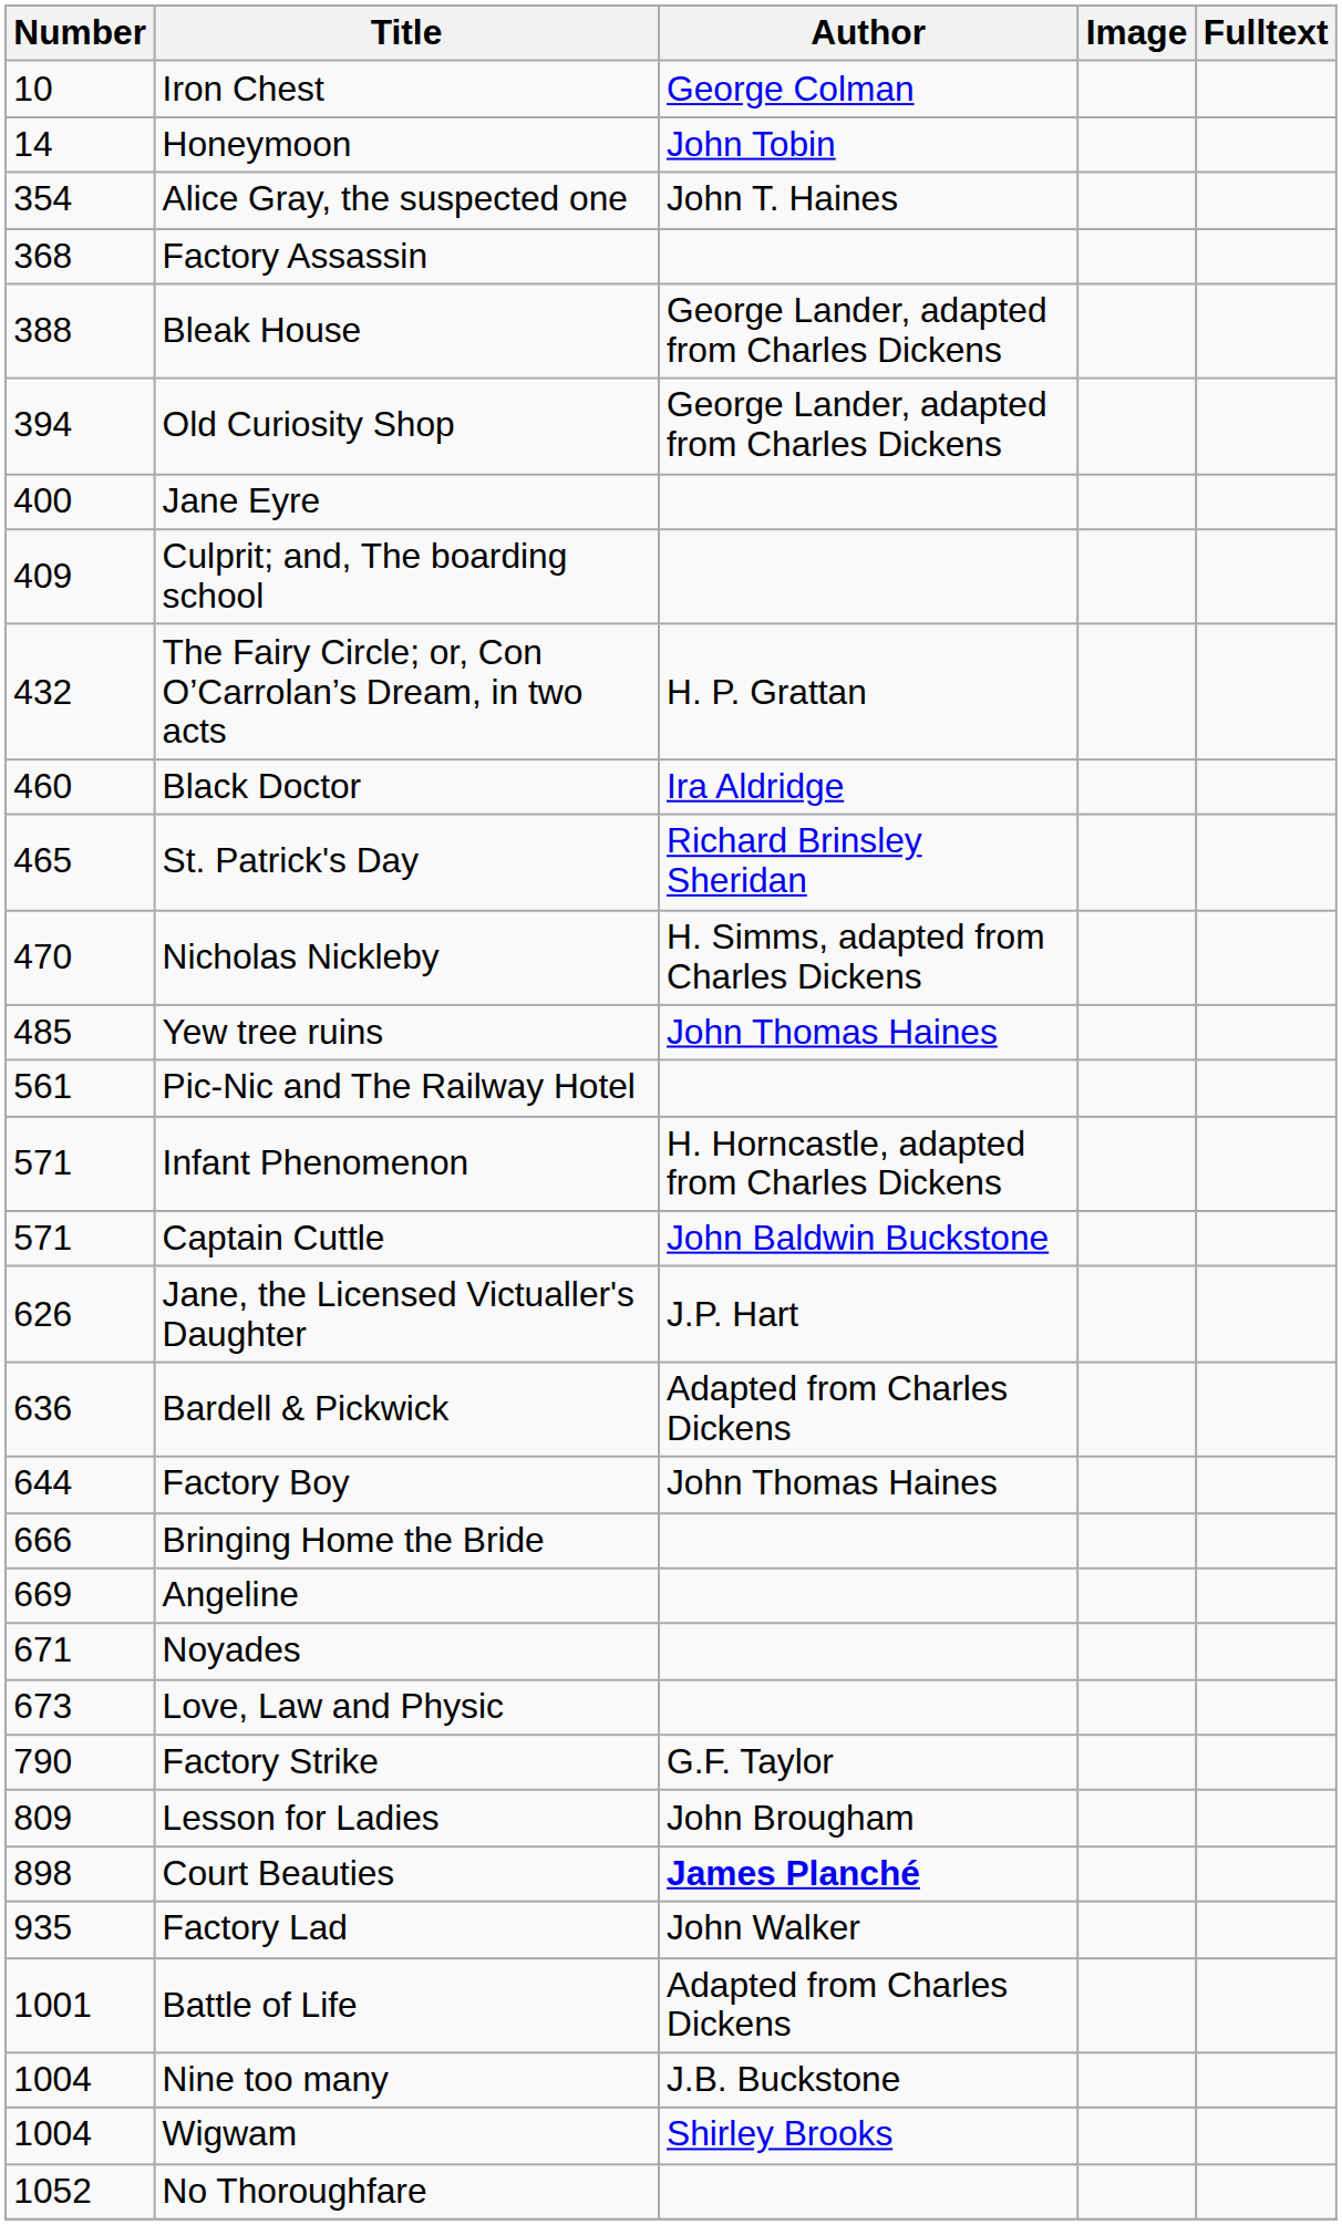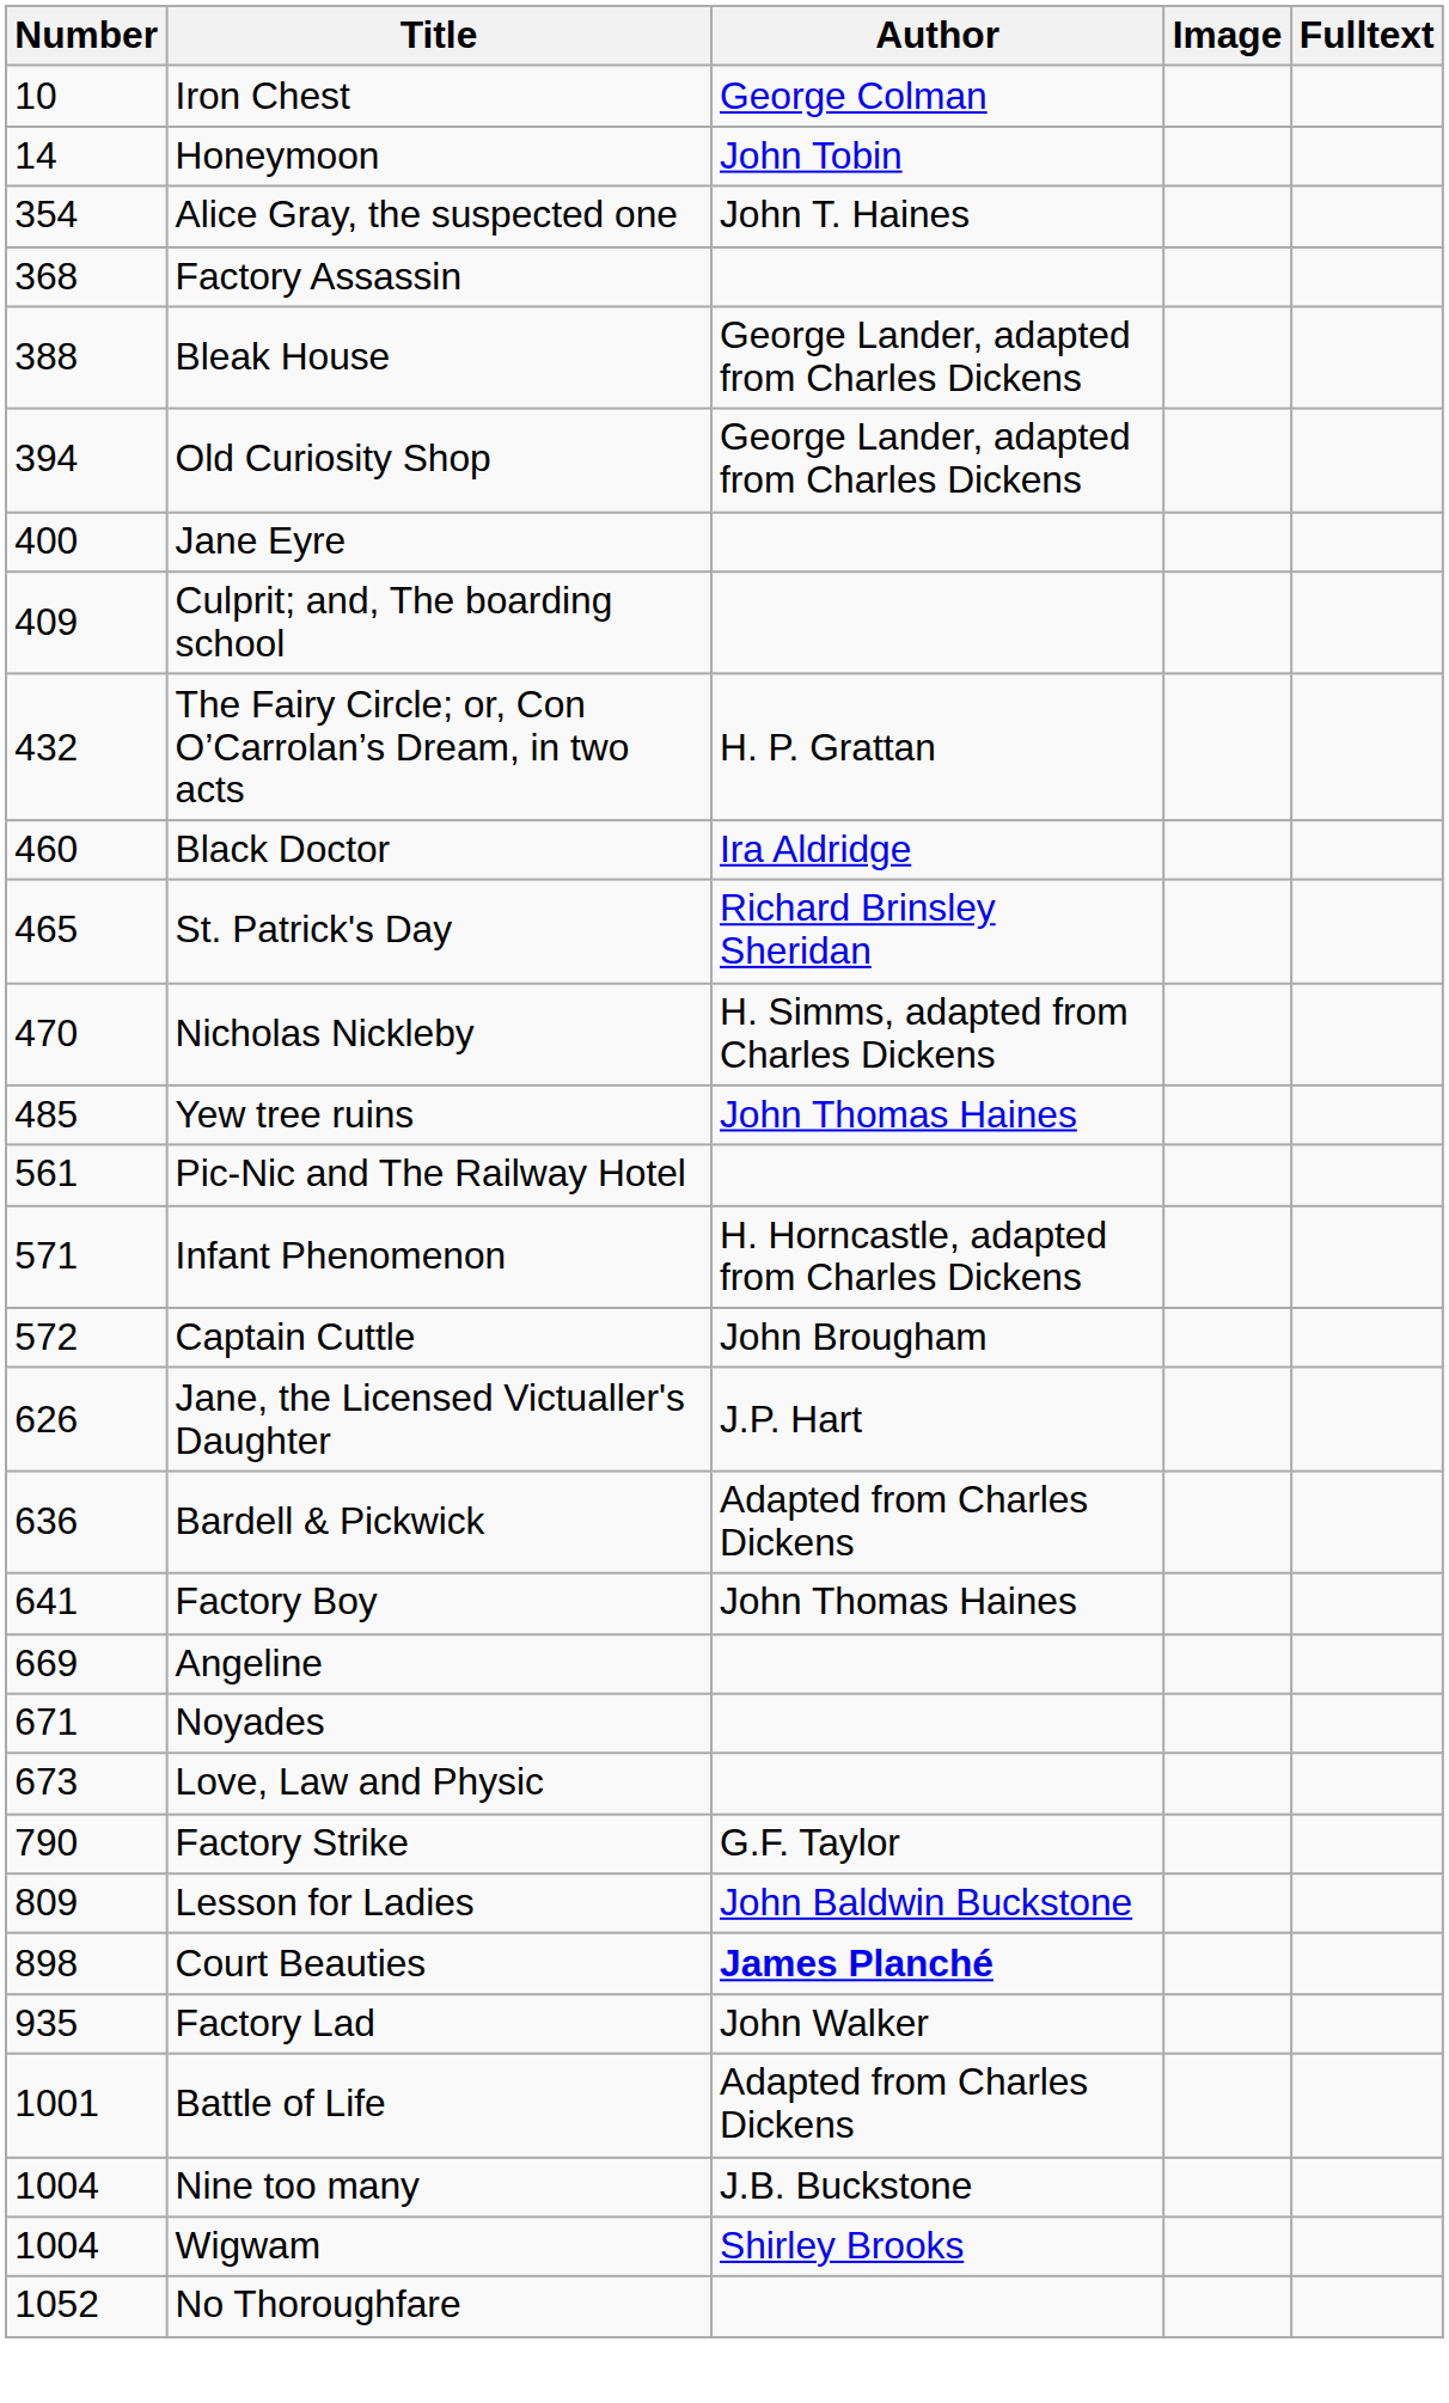Captain Cuttle | Number: 571 -> 572
Captain Cuttle | Author: John Baldwin Buckstone -> John Brougham
Factory Boy | Number: 644 -> 641
- row: 666 | Bringing Home the Bride
Lesson for Ladies | Author: John Brougham -> John Baldwin Buckstone
